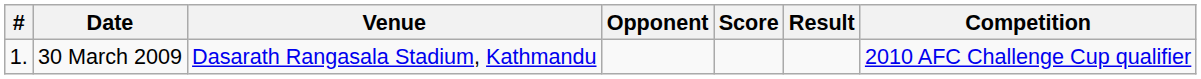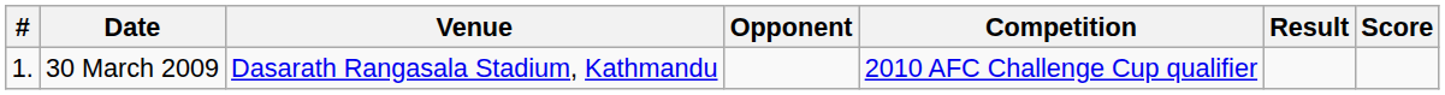columns swapped: Score <-> Competition
